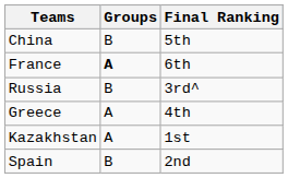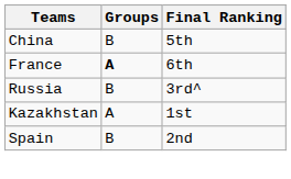- row: Greece | A | 4th
